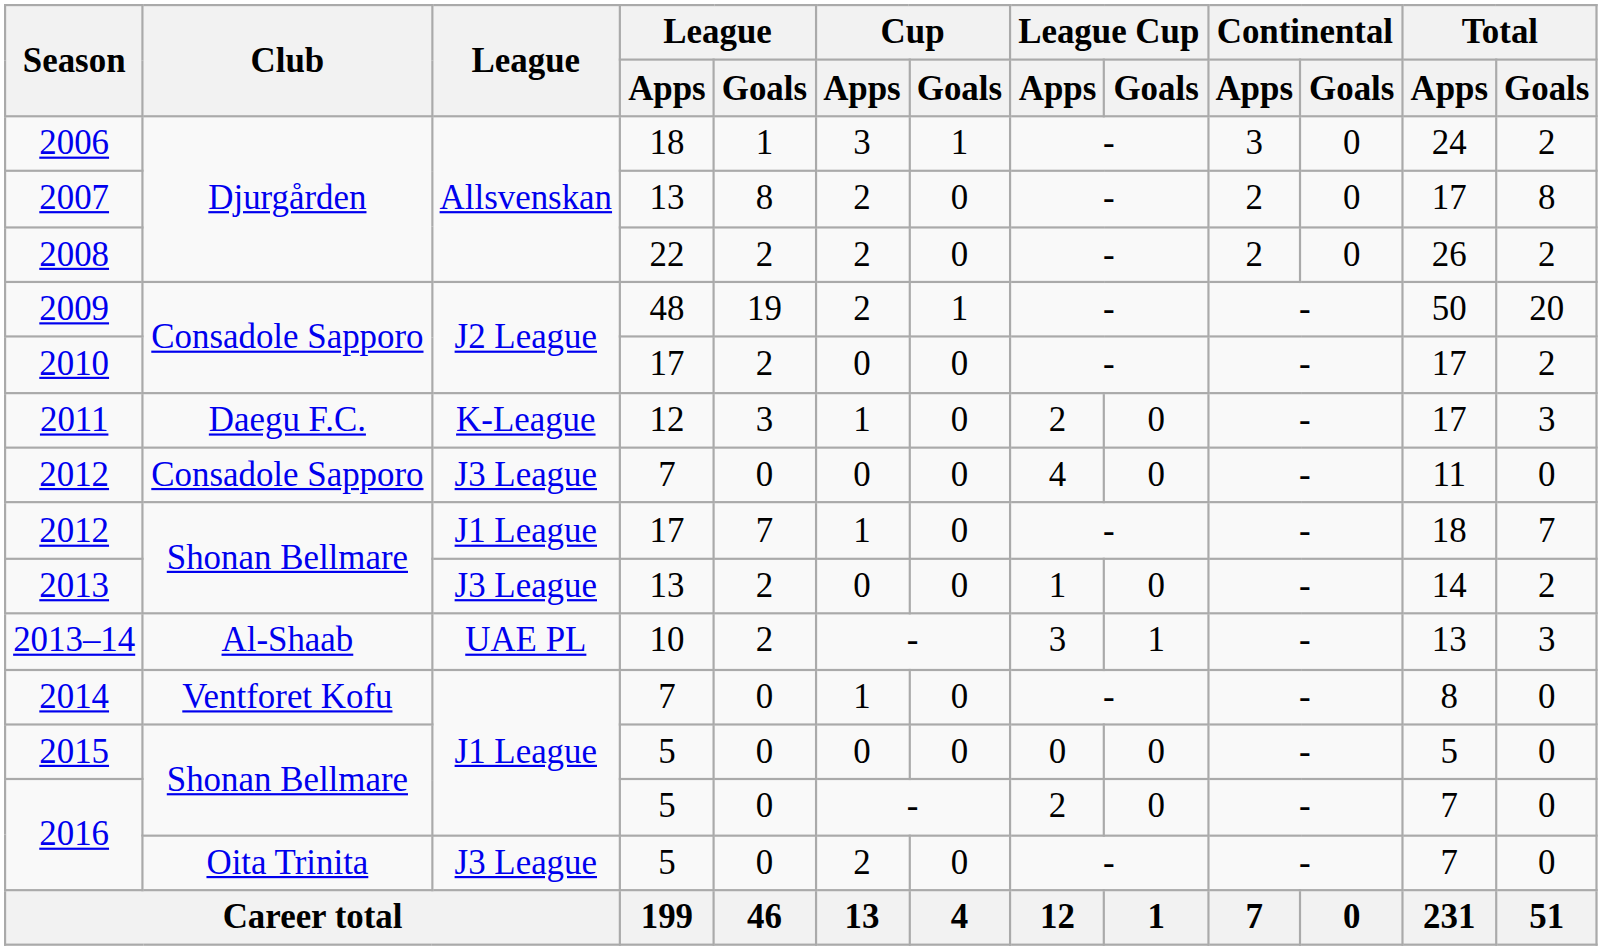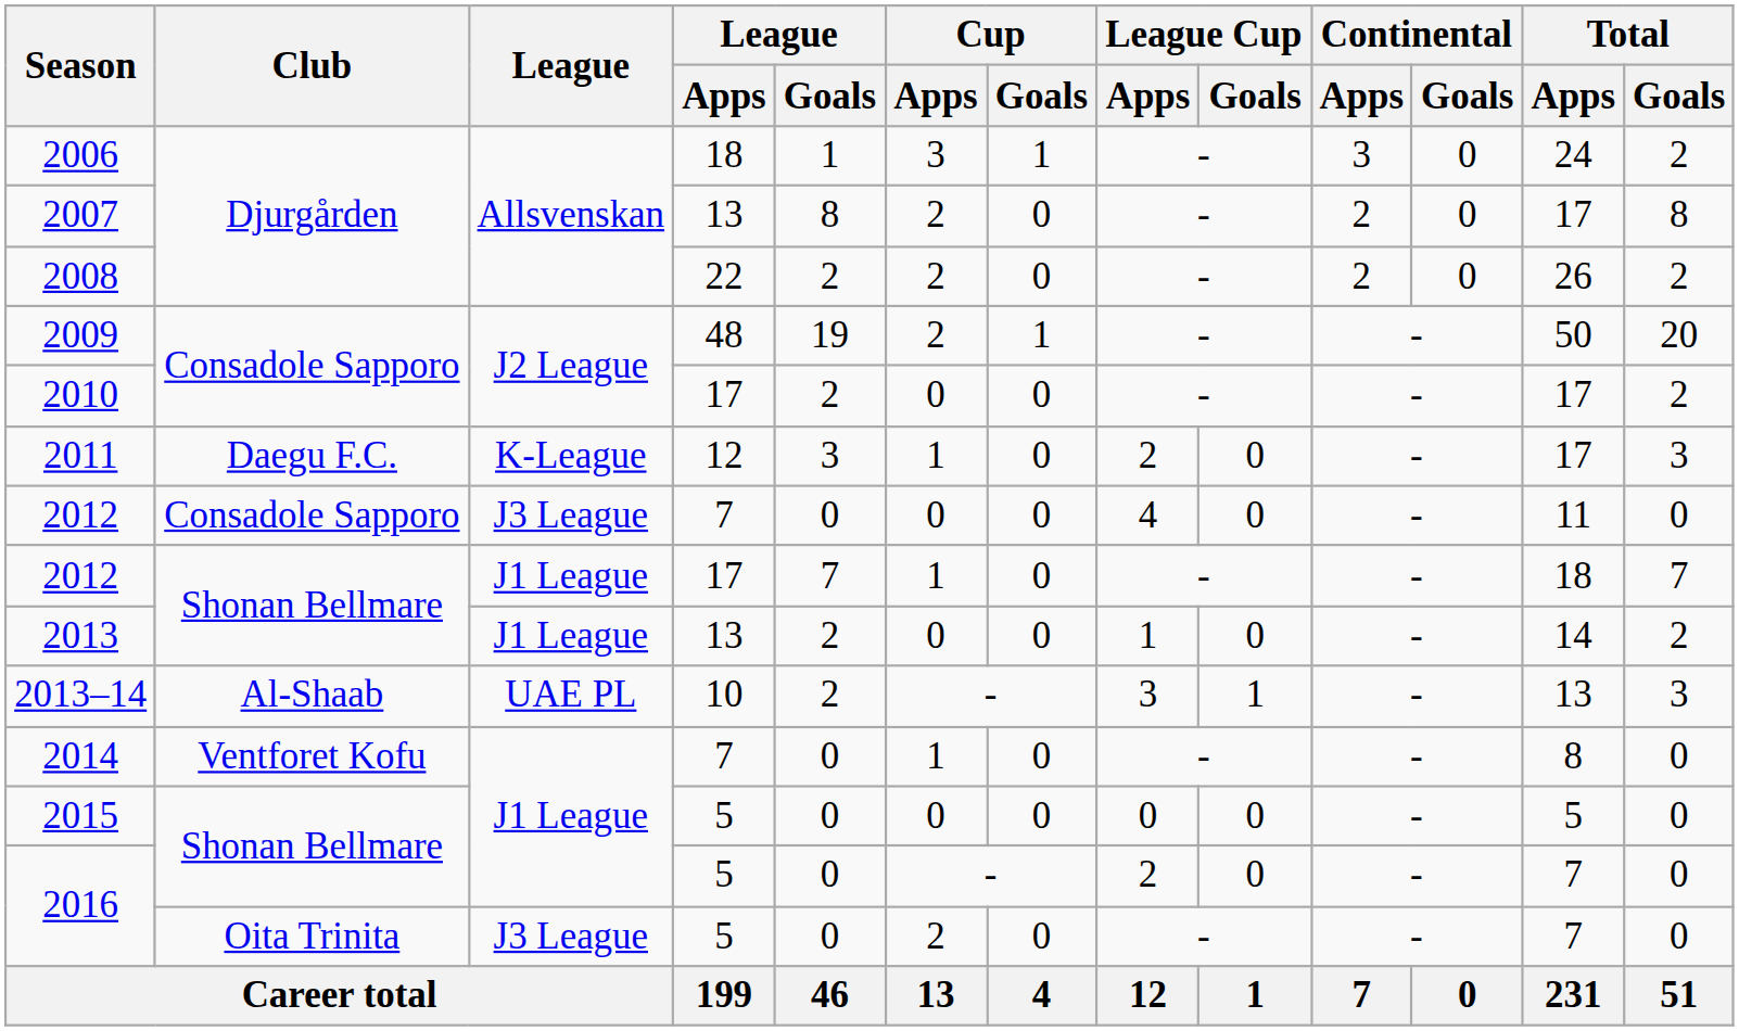2013 | League: J3 League -> J1 League
